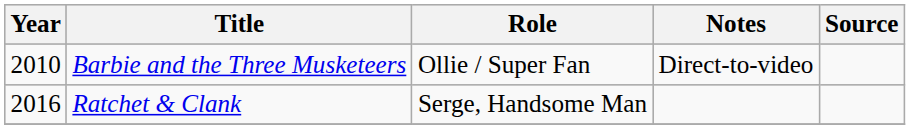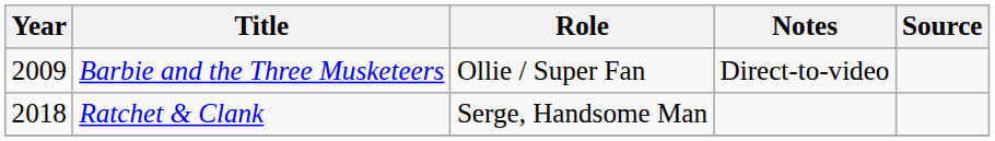Barbie and the Three Musketeers | Year: 2010 -> 2009
Ratchet & Clank | Year: 2016 -> 2018
